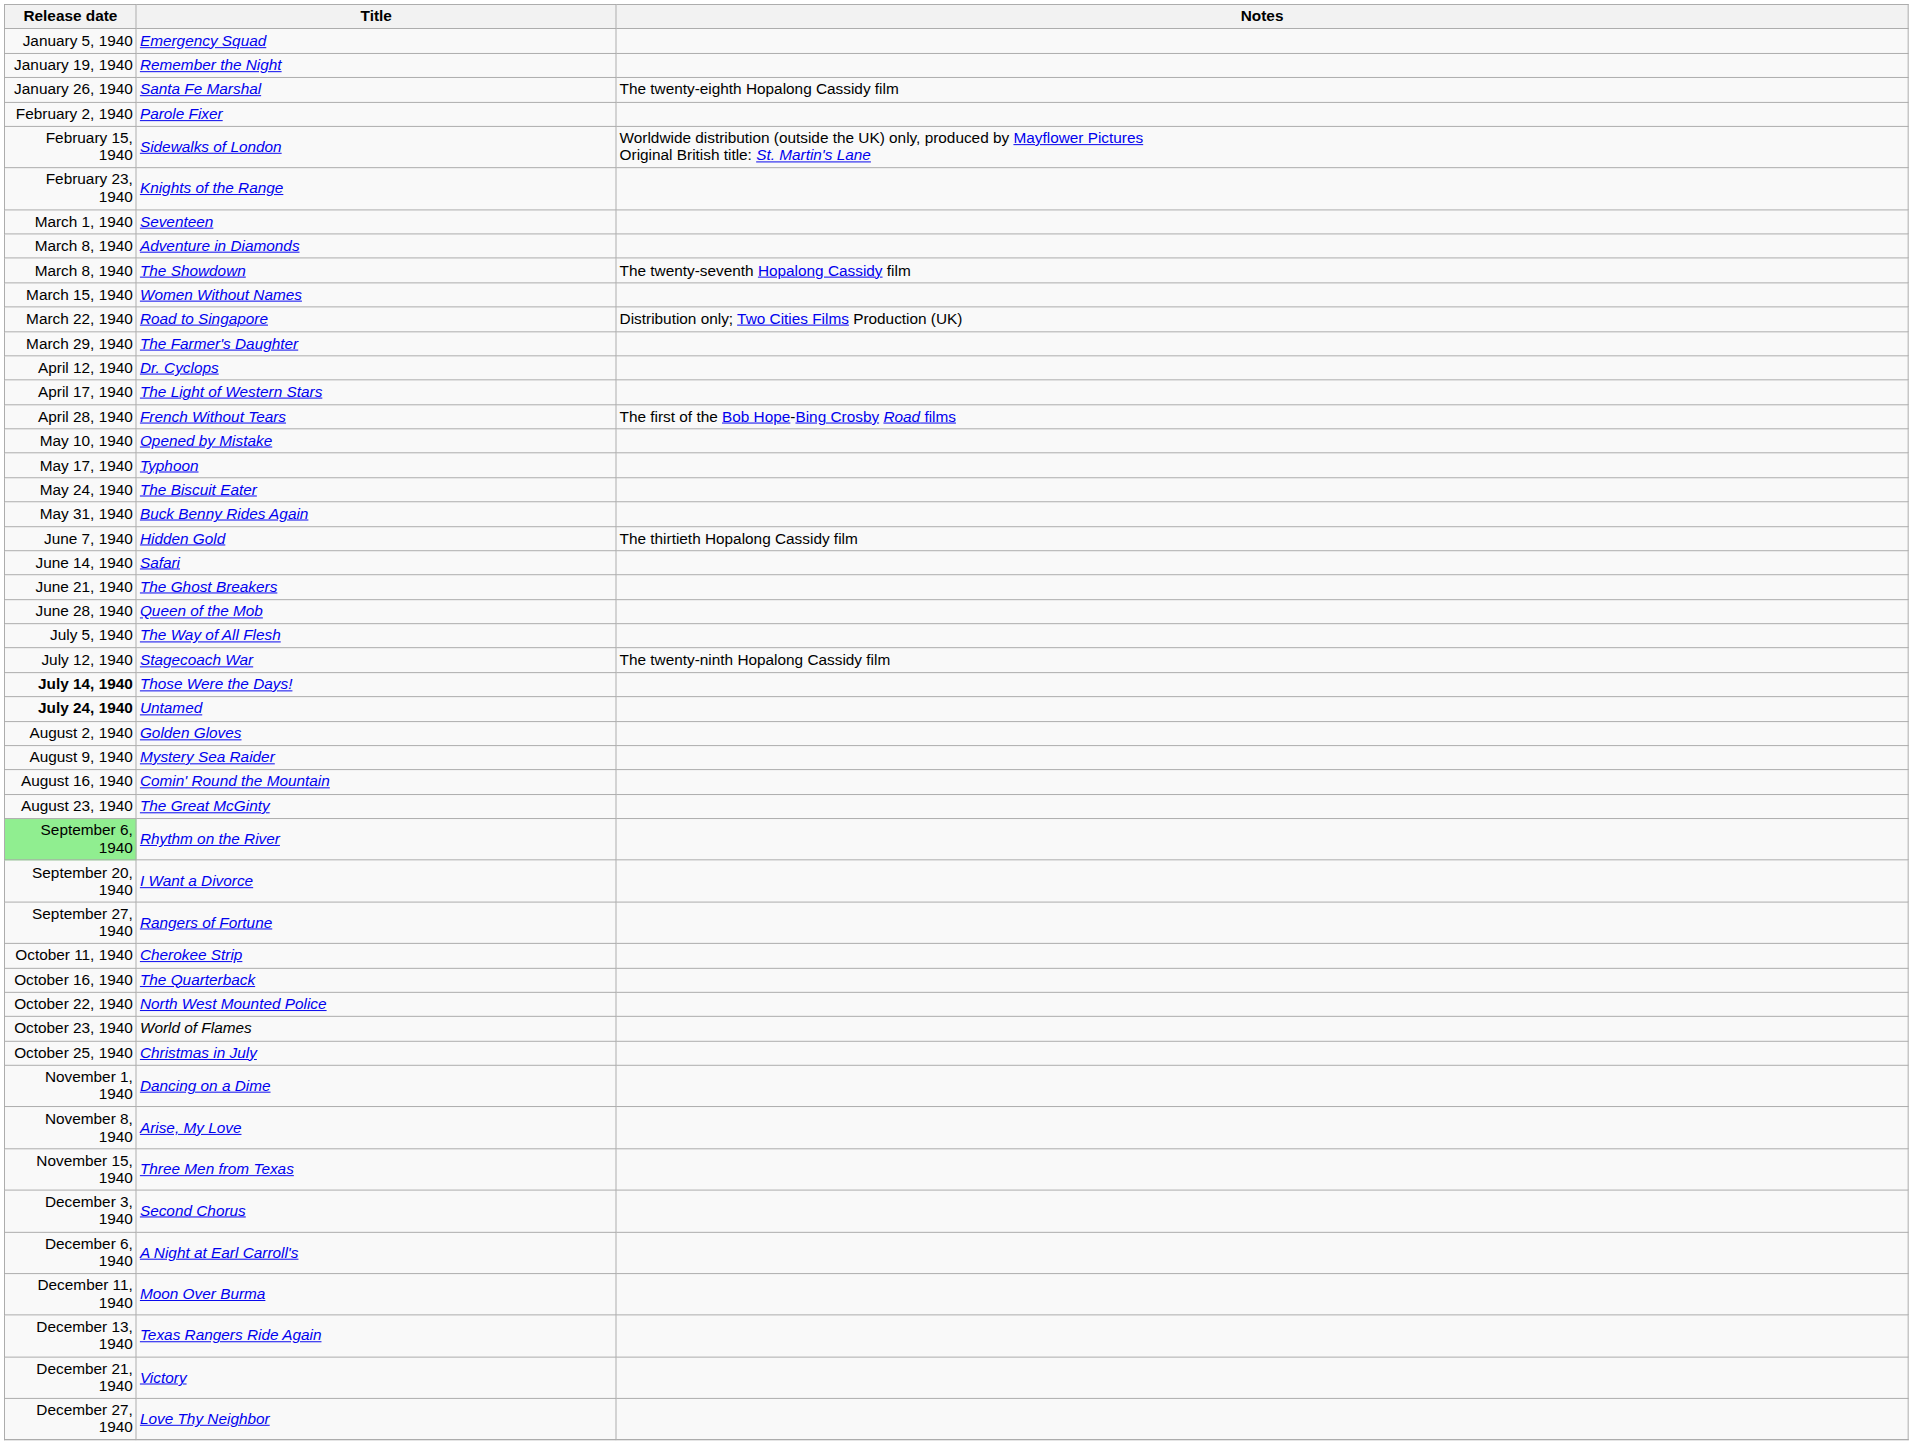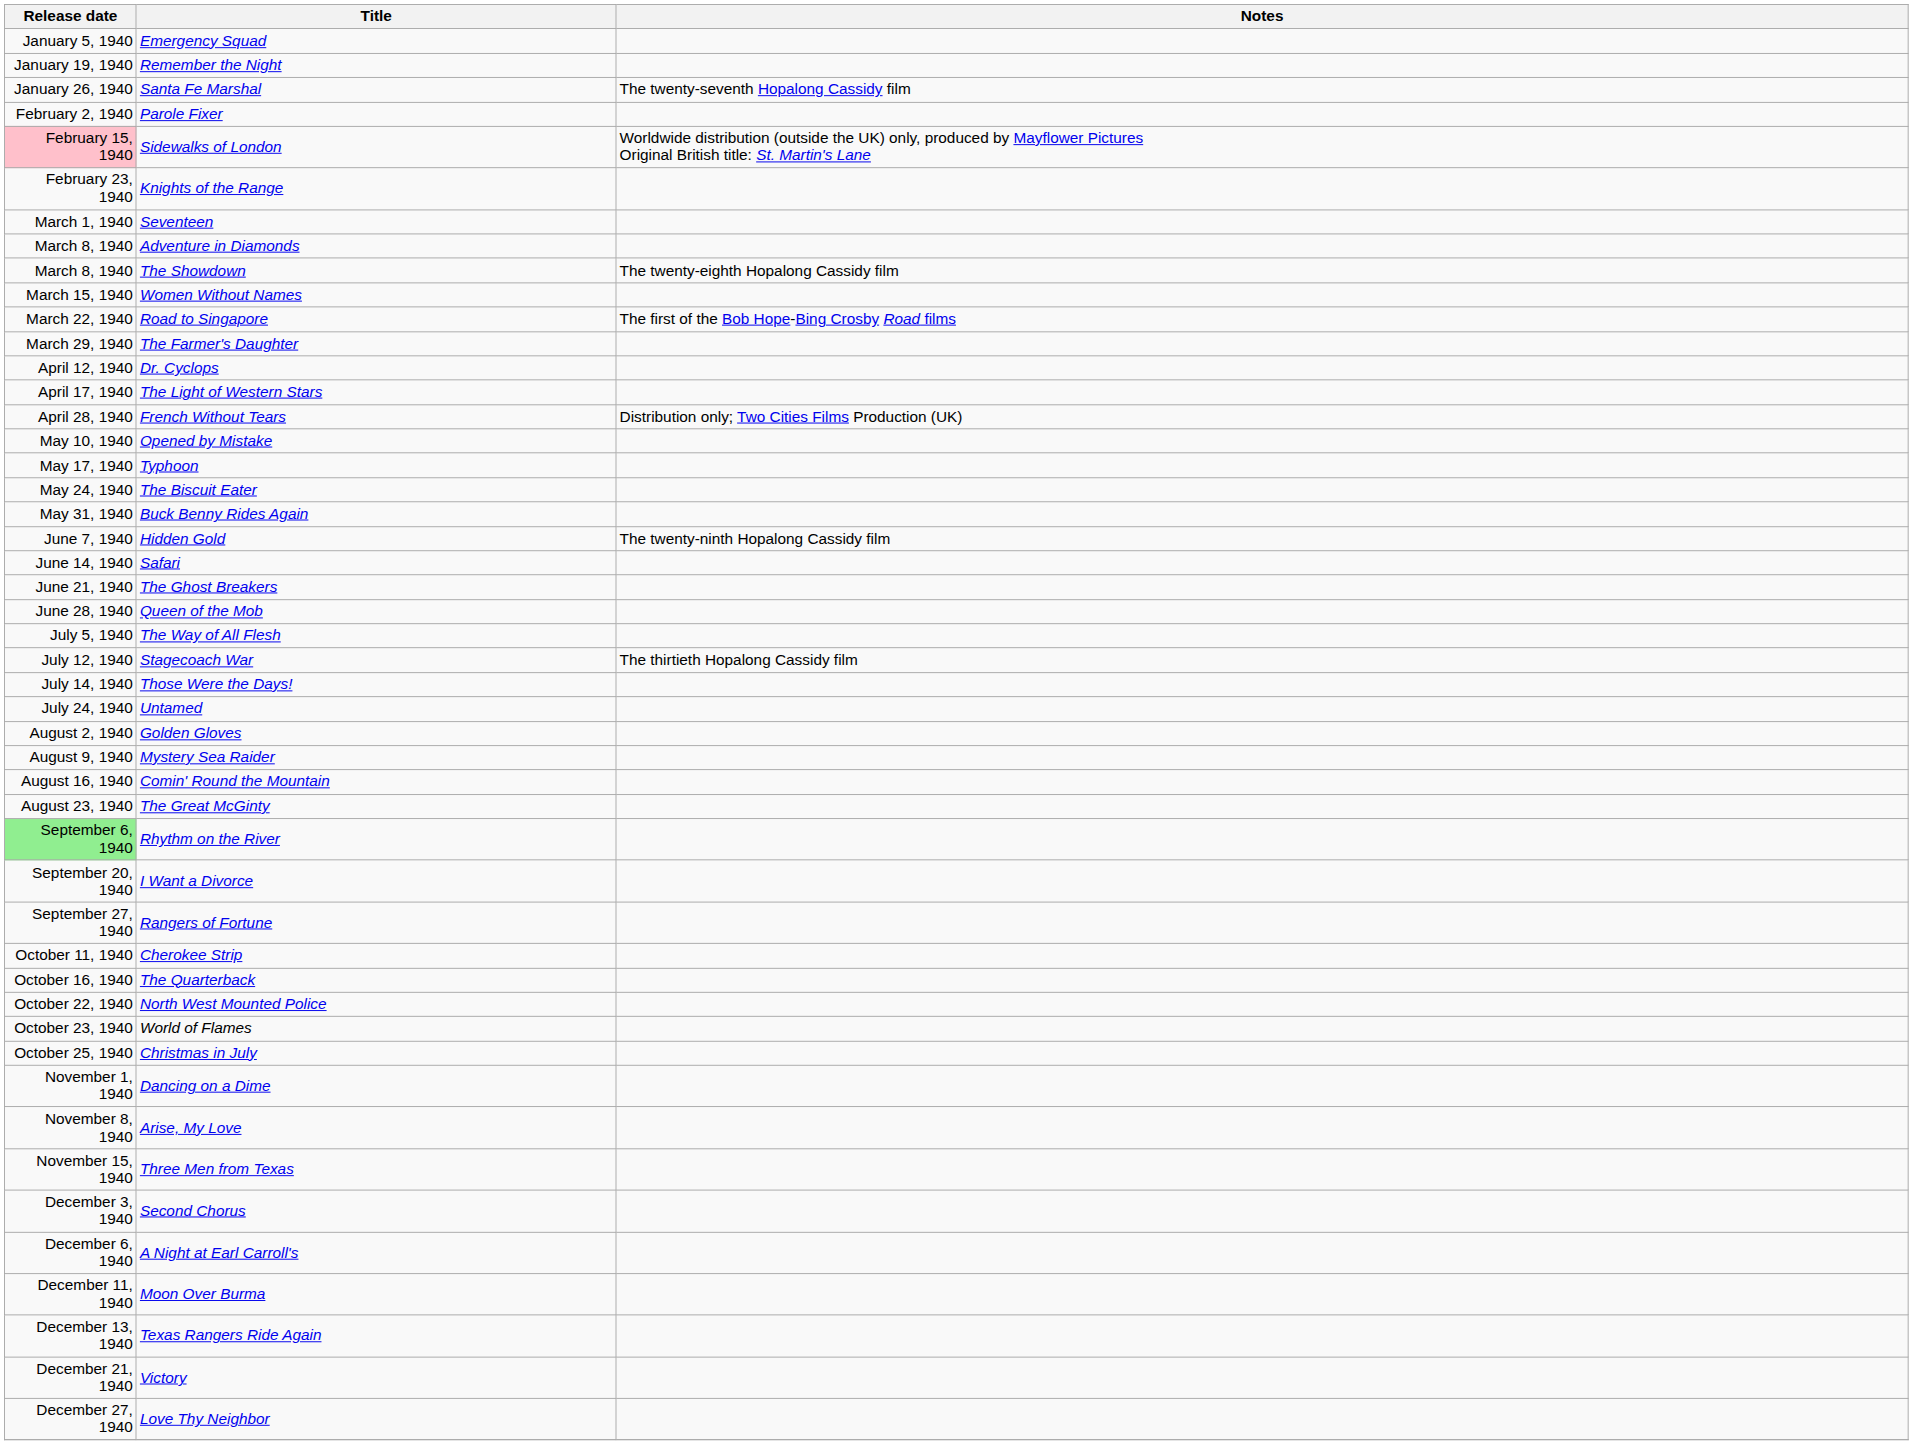Santa Fe Marshal | Notes: The twenty-eighth Hopalong Cassidy film -> The twenty-seventh Hopalong Cassidy film
Sidewalks of London | Release date: no background -> pink background
The Showdown | Notes: The twenty-seventh Hopalong Cassidy film -> The twenty-eighth Hopalong Cassidy film
Road to Singapore | Notes: Distribution only; Two Cities Films Production (UK) -> The first of the Bob Hope-Bing Crosby Road films
French Without Tears | Notes: The first of the Bob Hope-Bing Crosby Road films -> Distribution only; Two Cities Films Production (UK)
Hidden Gold | Notes: The thirtieth Hopalong Cassidy film -> The twenty-ninth Hopalong Cassidy film
Stagecoach War | Notes: The twenty-ninth Hopalong Cassidy film -> The thirtieth Hopalong Cassidy film
Those Were the Days! | Release date: bold -> normal
Untamed | Release date: bold -> normal
